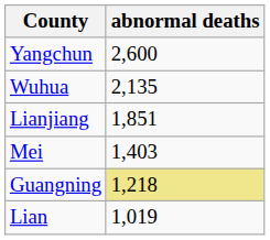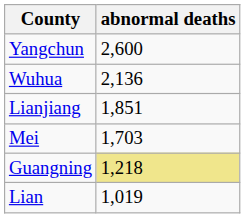Wuhua | abnormal deaths: 2,135 -> 2,136
Mei | abnormal deaths: 1,403 -> 1,703
